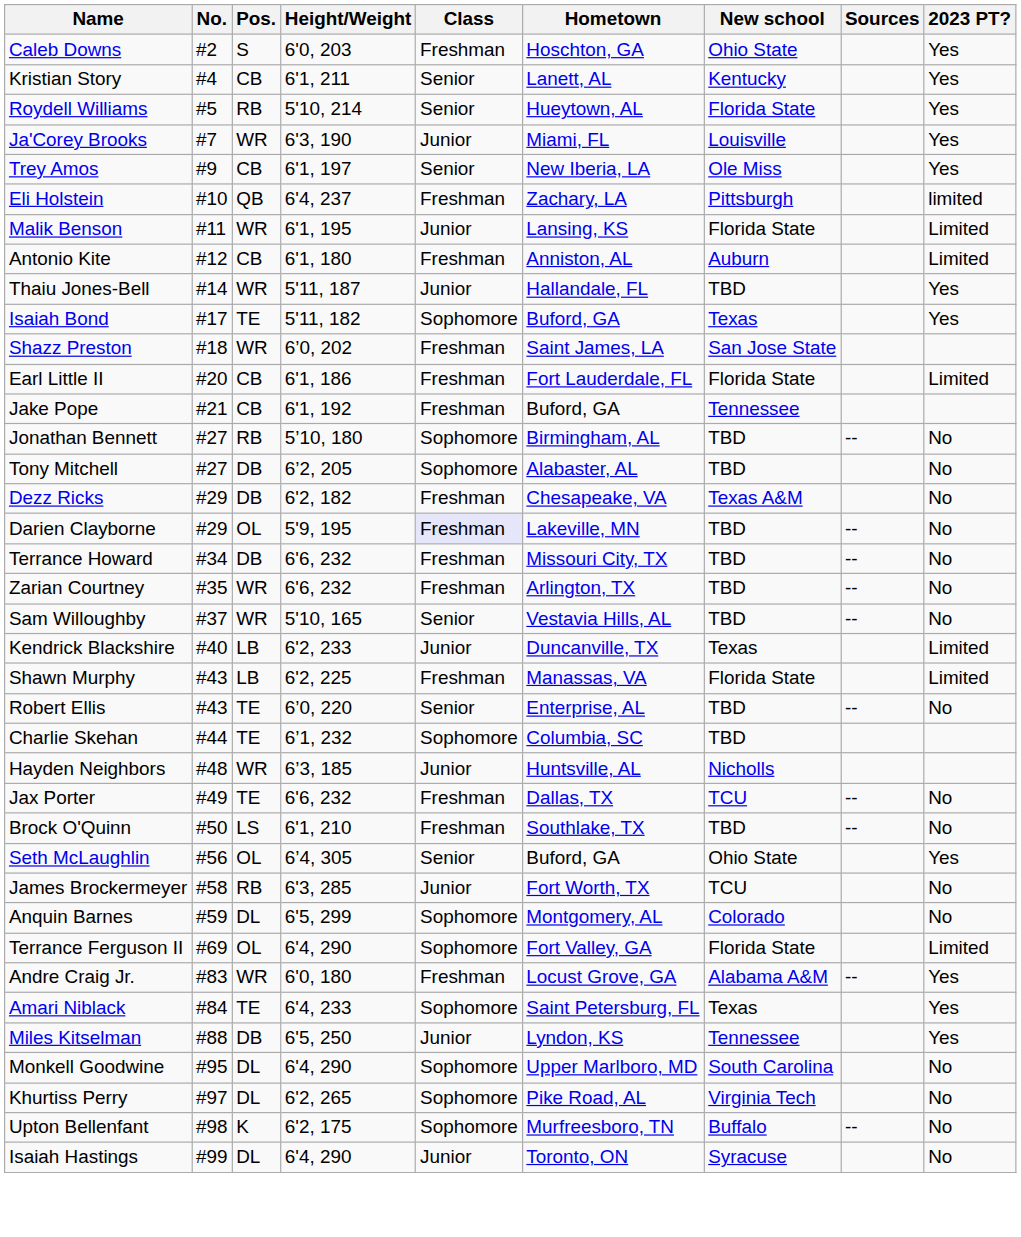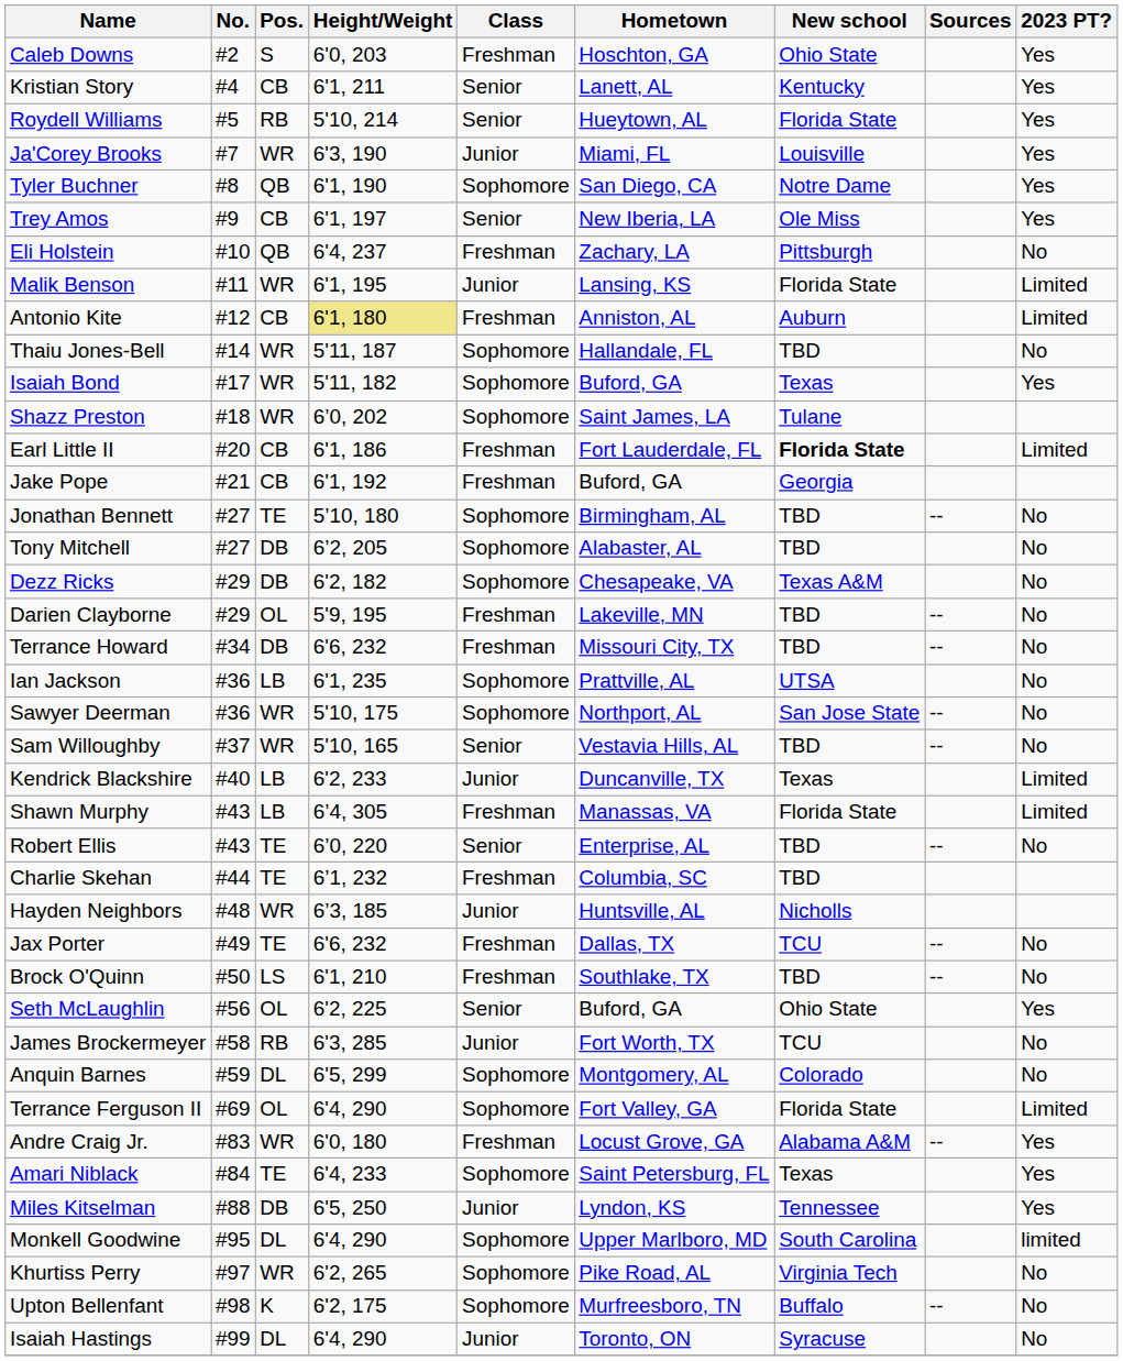+ row: Tyler Buchner | #8 | QB | 6'1, 190 | Sophomore | San Diego, CA | Notre Dame | Yes
Eli Holstein | 2023 PT?: limited -> No
Antonio Kite | Height/Weight: no background -> khaki background
Thaiu Jones-Bell | Class: Junior -> Sophomore
Thaiu Jones-Bell | 2023 PT?: Yes -> No
Isaiah Bond | Pos.: TE -> WR
Shazz Preston | Class: Freshman -> Sophomore
Shazz Preston | New school: San Jose State -> Tulane
Earl Little II | New school: normal -> bold
Jake Pope | New school: Tennessee -> Georgia
Jonathan Bennett | Pos.: RB -> TE
Dezz Ricks | Class: Freshman -> Sophomore
Darien Clayborne | Class: lavender background -> no background
- row: Zarian Courtney | #35 | WR | 6'6, 232 | Freshman | Arlington, TX | TBD | -- | No
+ row: Ian Jackson | #36 | LB | 6'1, 235 | Sophomore | Prattville, AL | UTSA | No
+ row: Sawyer Deerman | #36 | WR | 5'10, 175 | Sophomore | Northport, AL | San Jose State | -- | No
Shawn Murphy | Height/Weight: 6'2, 225 -> 6’4, 305
Charlie Skehan | Class: Sophomore -> Freshman
Seth McLaughlin | Height/Weight: 6’4, 305 -> 6'2, 225
Monkell Goodwine | 2023 PT?: No -> limited
Khurtiss Perry | Pos.: DL -> WR
